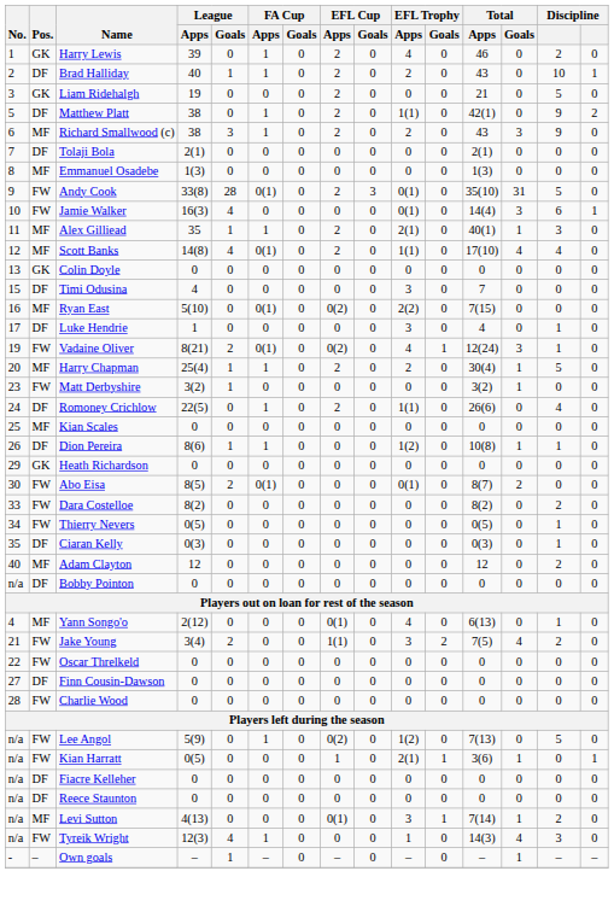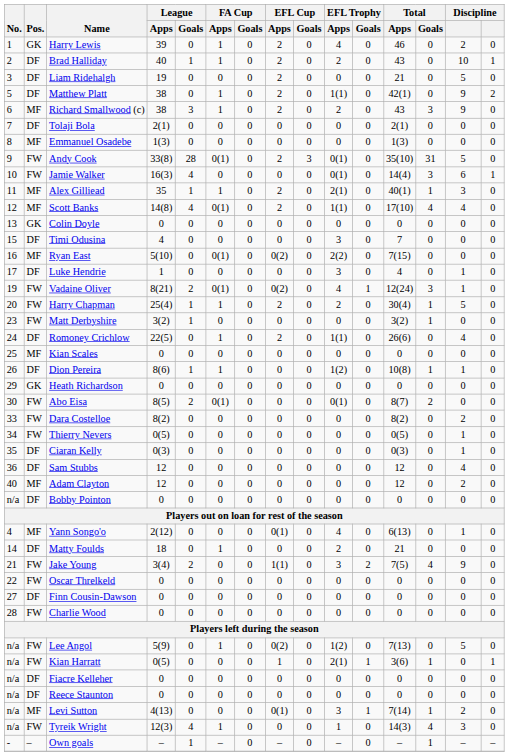Liam Ridehalgh | Pos.: GK -> DF
Harry Chapman | Pos.: MF -> FW
+ row: 36 | DF | Sam Stubbs | 12 | 0 | 0 | 0 | 0 | 0 | 0 | 0 | 12 | 0 | 4 | 0
+ row: 14 | DF | Matty Foulds | 18 | 0 | 1 | 0 | 0 | 0 | 2 | 0 | 21 | 0 | 0 | 0
Jake Young | column 14: 2 -> 9
